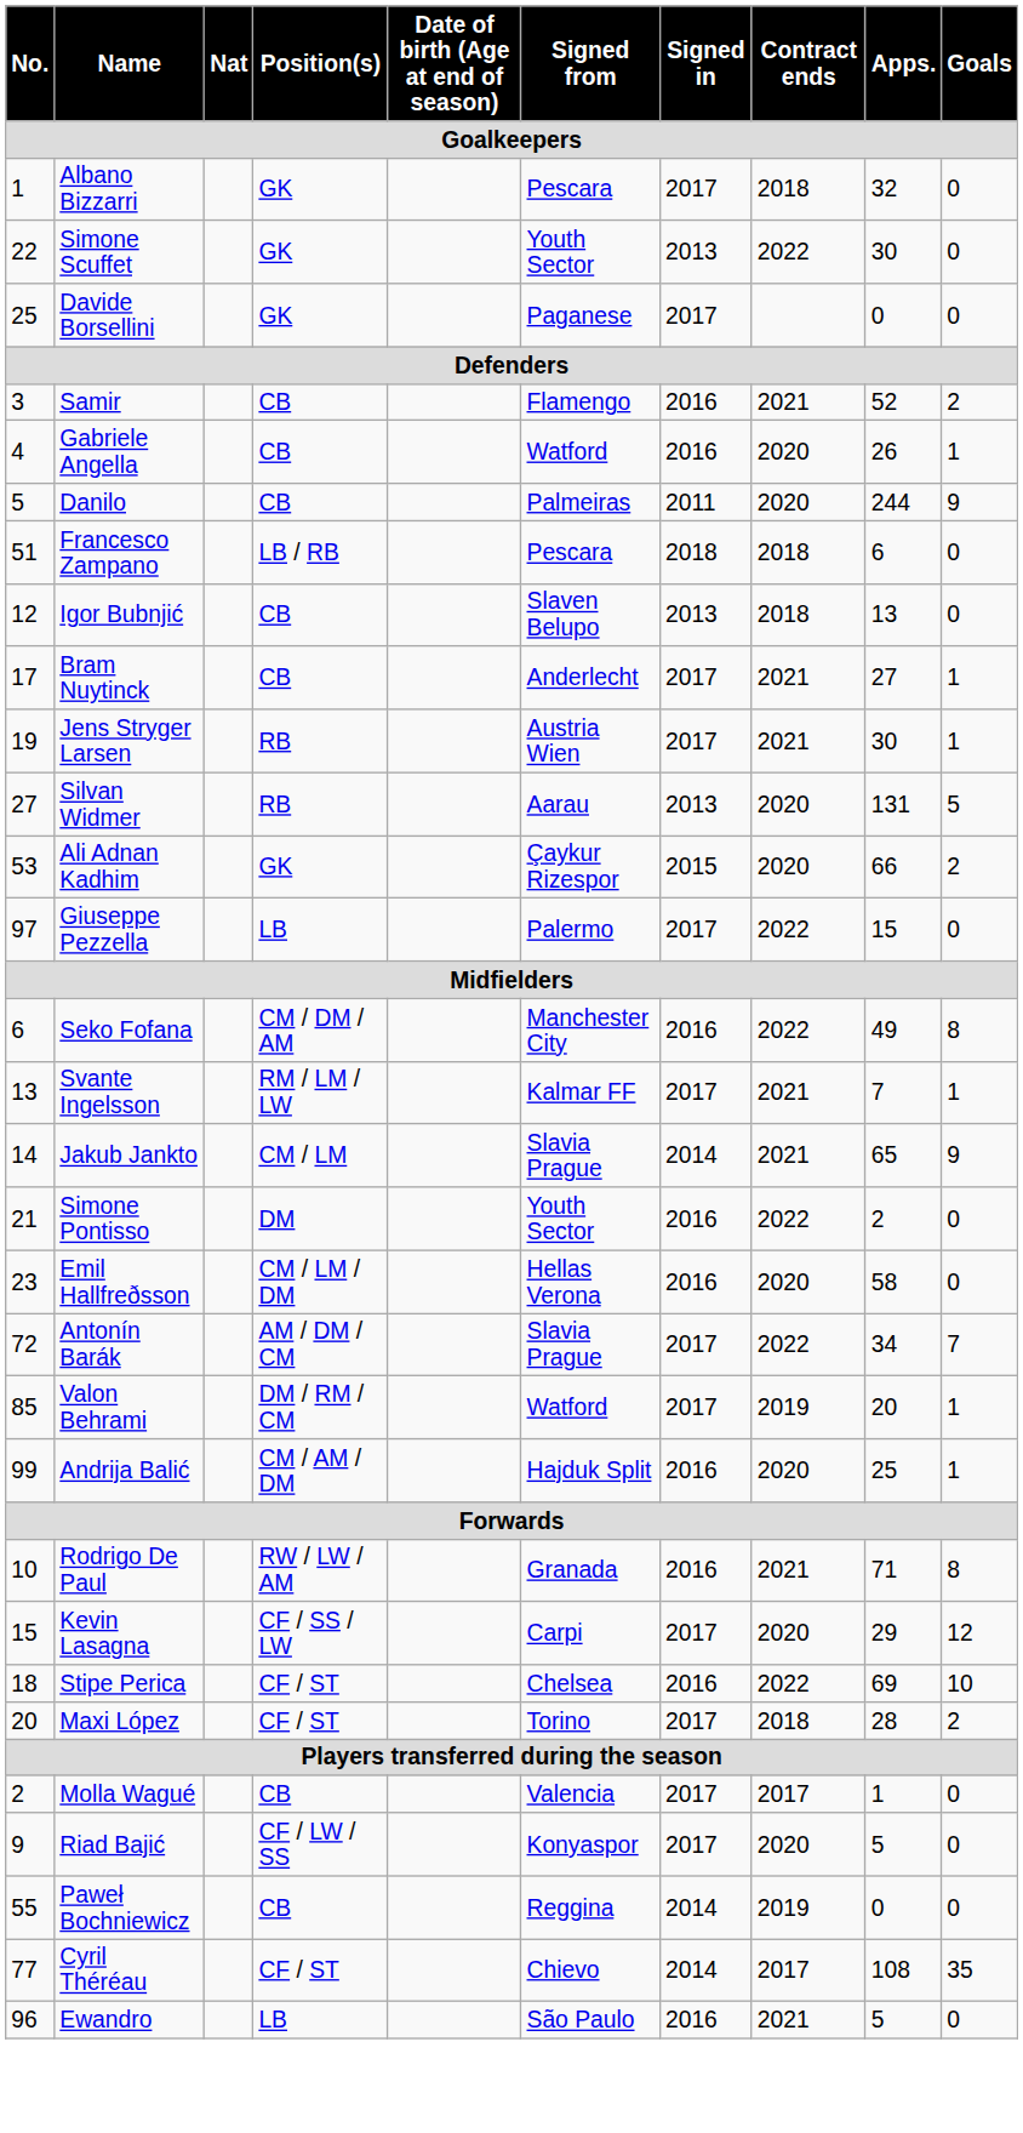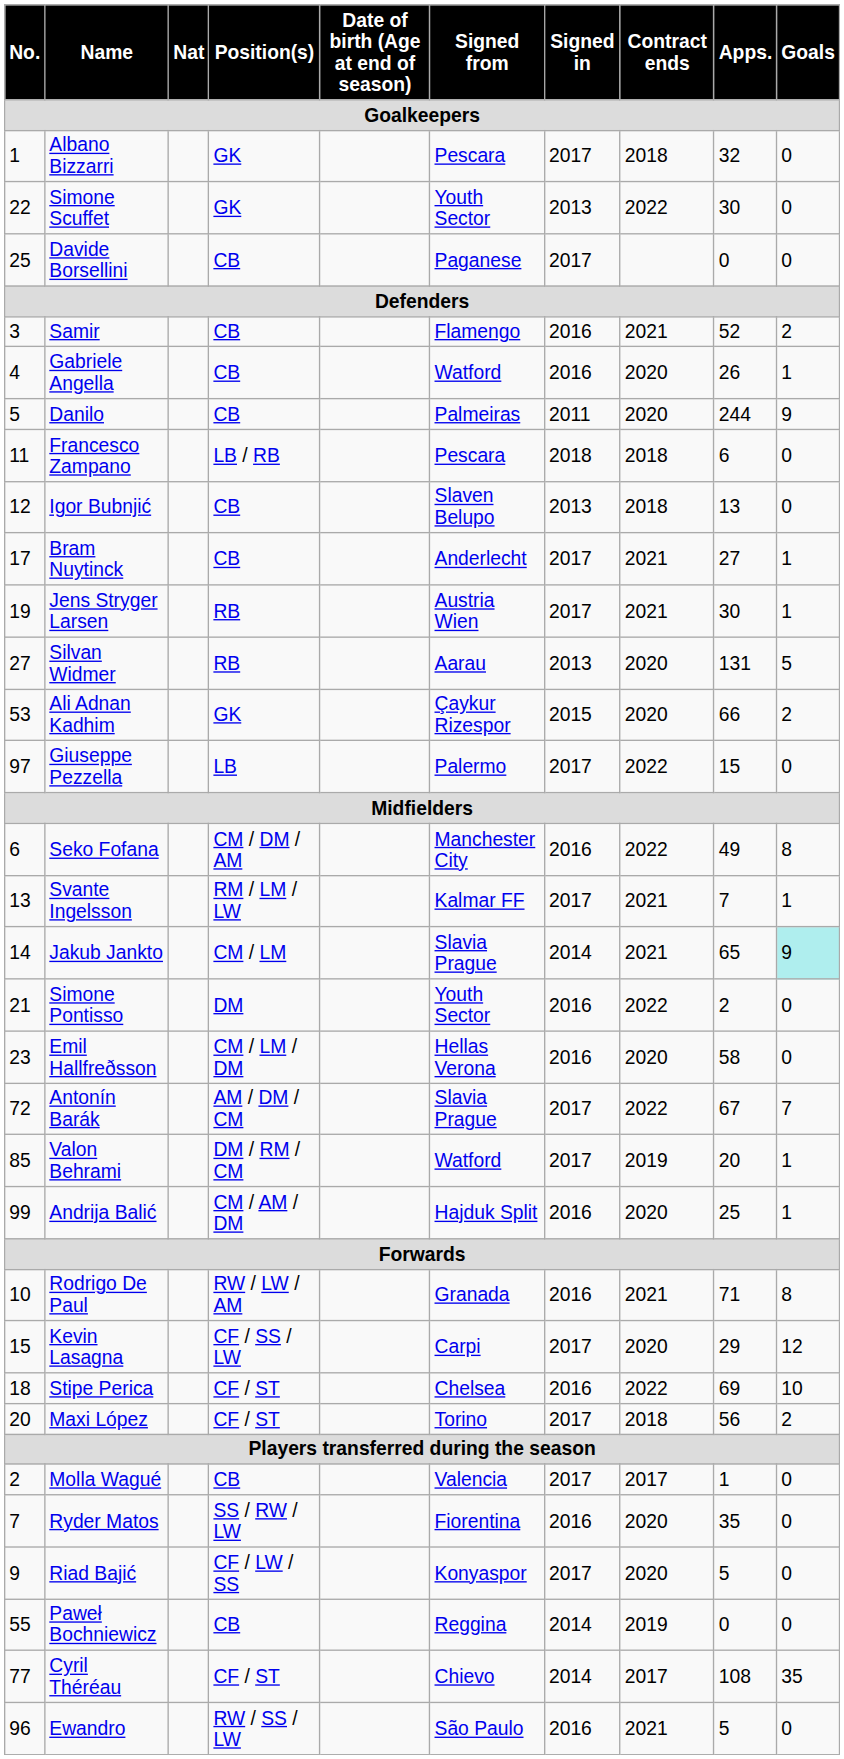Davide Borsellini | Position(s): GK -> CB
Francesco Zampano | No.: 51 -> 11
Jakub Jankto | Goals: no background -> paleturquoise background
Antonín Barák | Apps.: 34 -> 67
Maxi López | Apps.: 28 -> 56
+ row: 7 | Ryder Matos | SS / RW / LW | Fiorentina | 2016 | 2020 | 35 | 0
Ewandro | Position(s): LB -> RW / SS / LW
